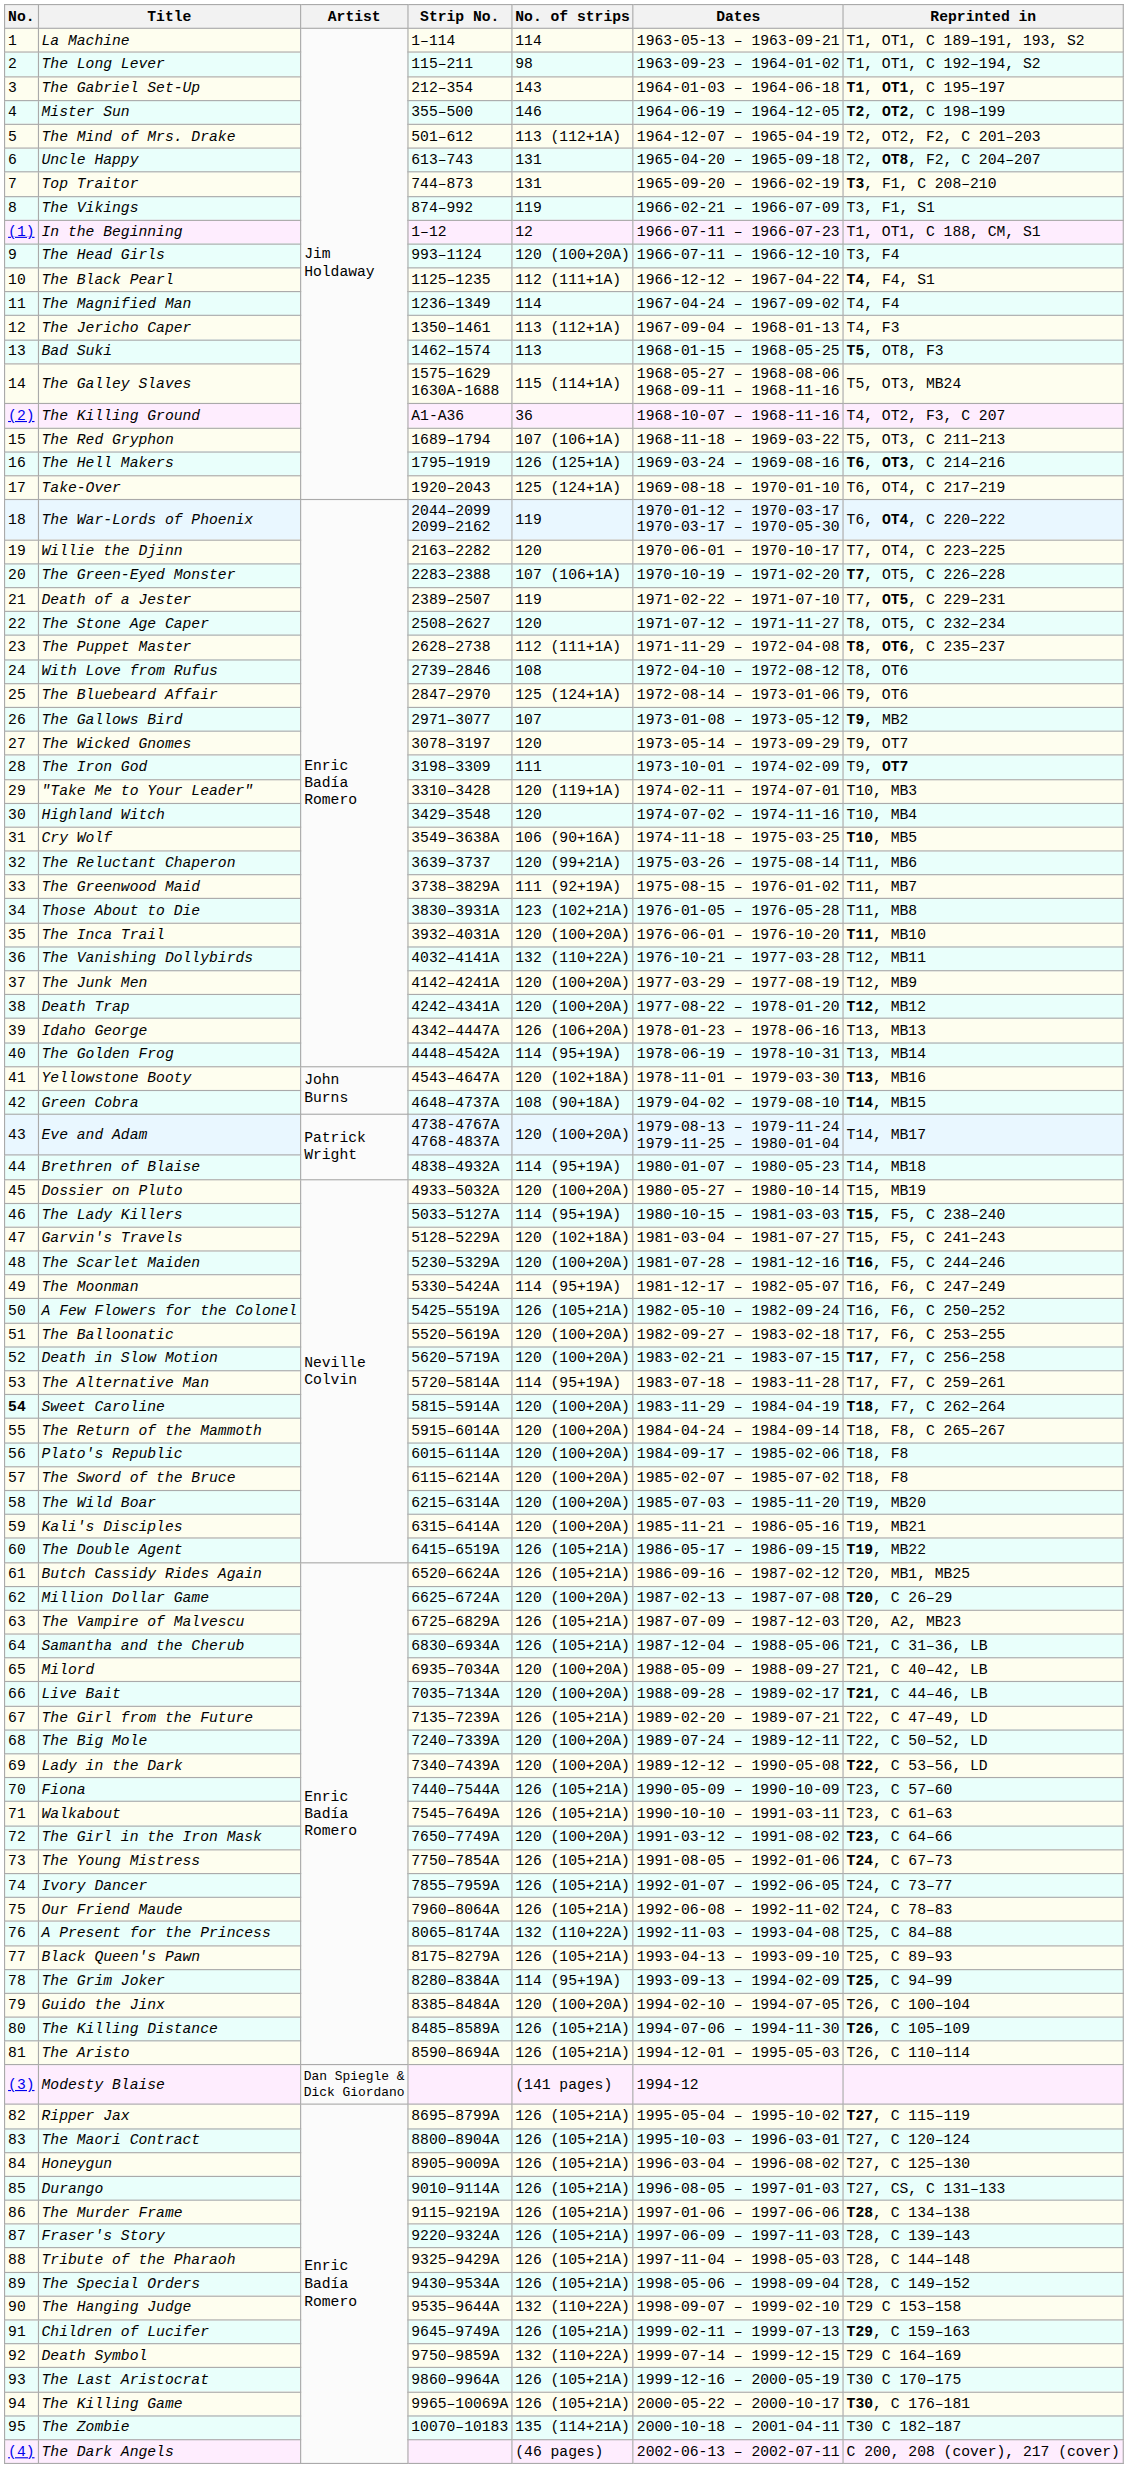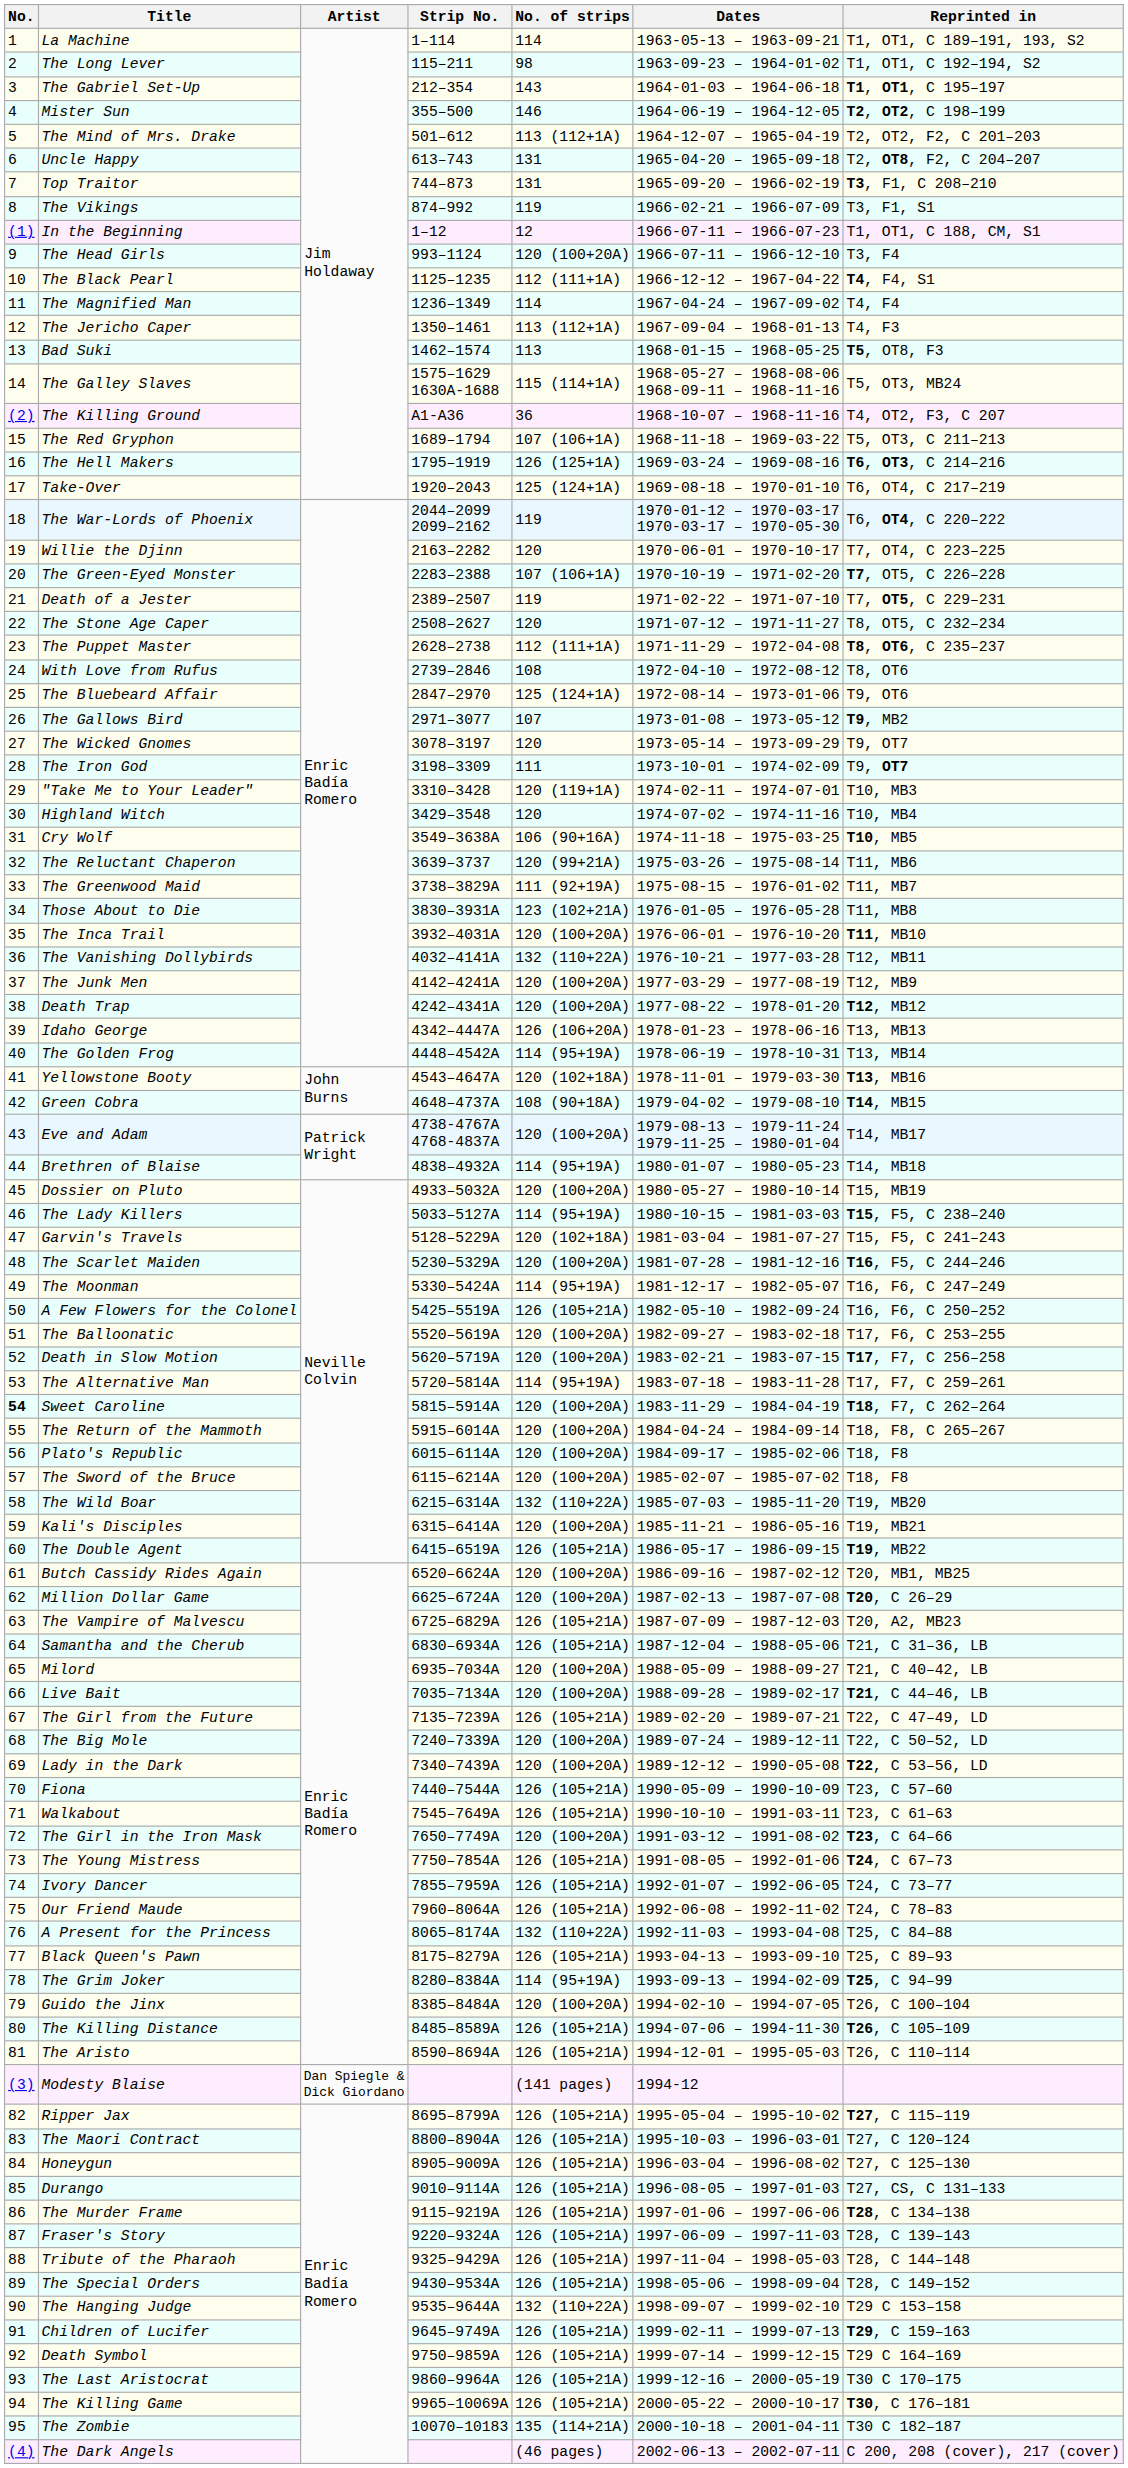The Wild Boar | No. of strips: 120 (100+20A) -> 132 (110+22A)
Butch Cassidy Rides Again | No. of strips: 126 (105+21A) -> 120 (100+20A)
Death Symbol | No. of strips: 132 (110+22A) -> 126 (105+21A)
